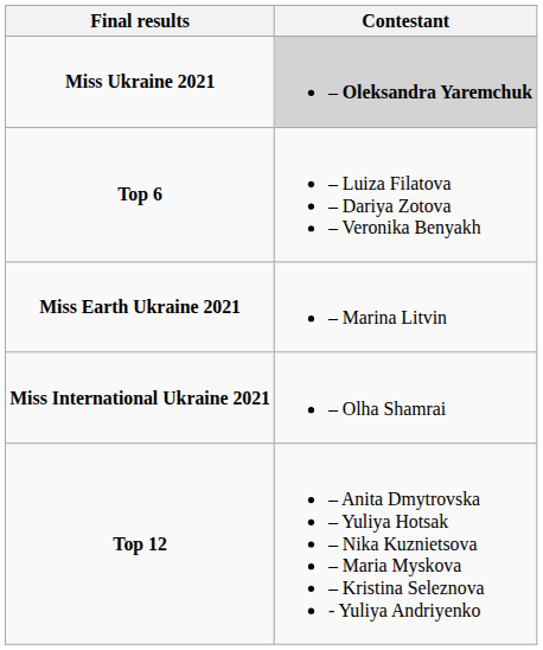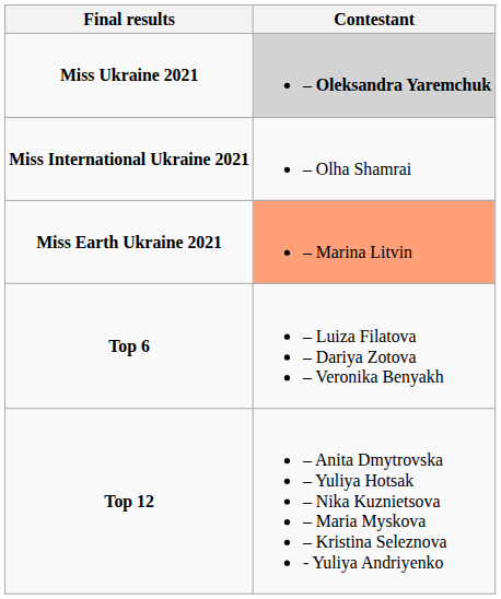rows swapped: Miss International Ukraine 2021 <-> Top 6
Miss Earth Ukraine 2021 | Contestant: no background -> lightsalmon background
